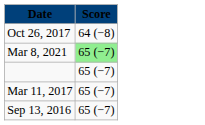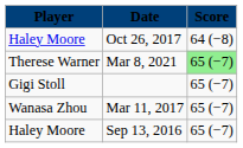+ column: Player | Haley Moore | Therese Warner | Gigi Stoll | Wanasa Zhou | Haley Moore
